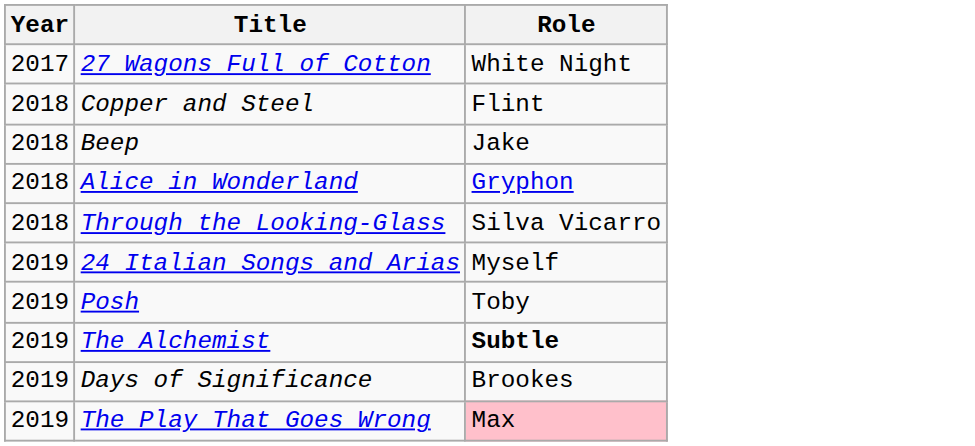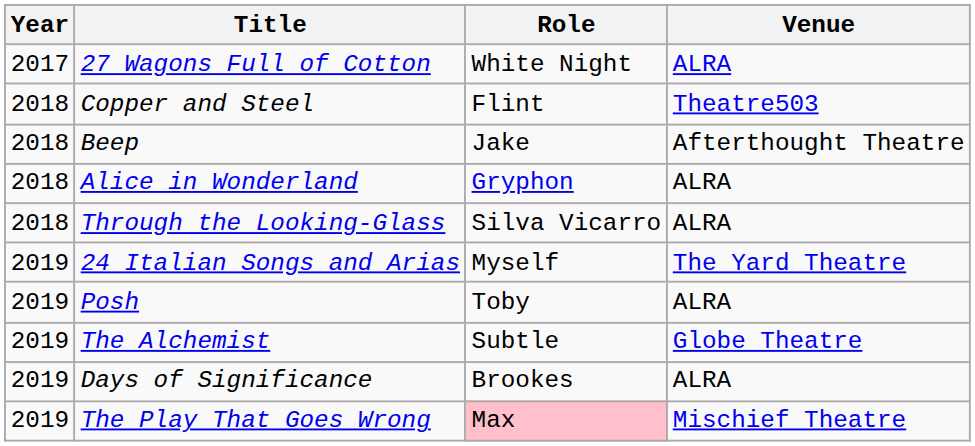+ column: Venue | ALRA | Theatre503 | Afterthought Theatre | ALRA | ALRA | The Yard Theatre | ALRA | Globe Theatre | ALRA | Mischief Theatre
The Alchemist | Role: bold -> normal
